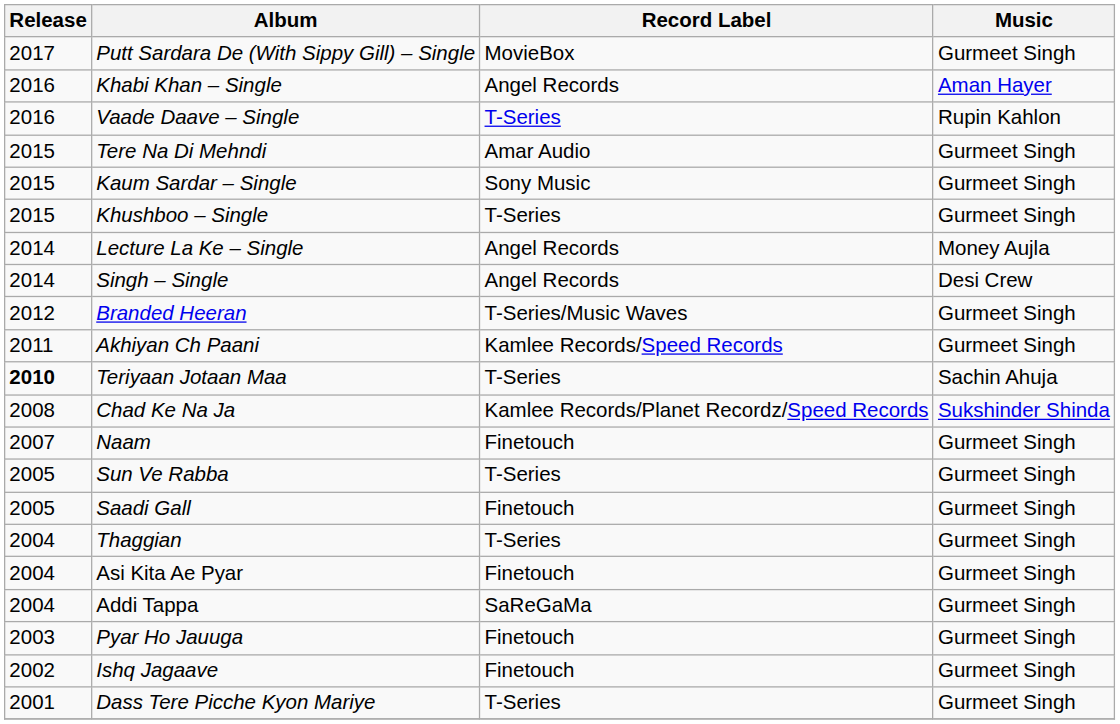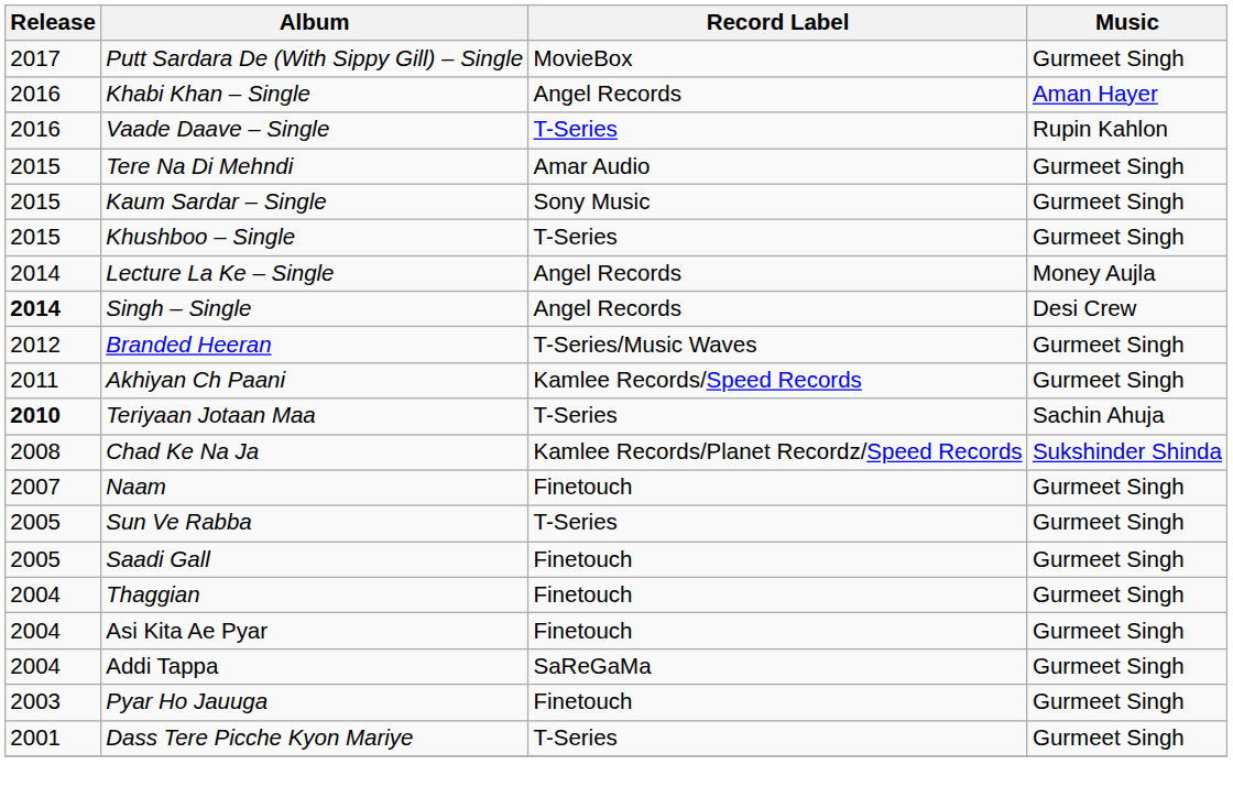Singh – Single | Release: normal -> bold
Thaggian | Record Label: T-Series -> Finetouch
- row: 2002 | Ishq Jagaave | Finetouch | Gurmeet Singh
